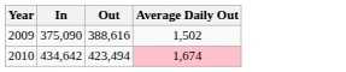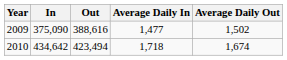+ column: Average Daily In | 1,477 | 1,718
2010 | Average Daily Out: pink background -> no background
